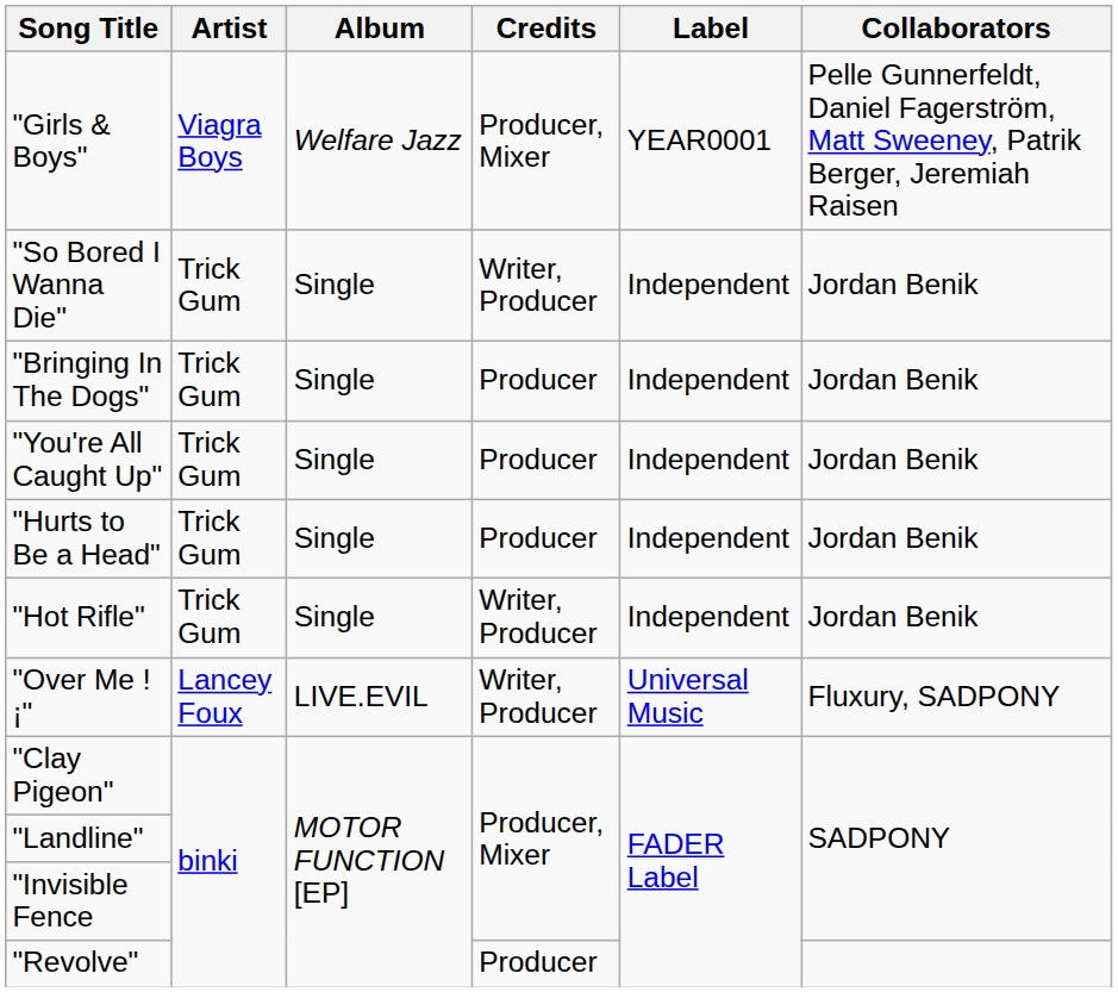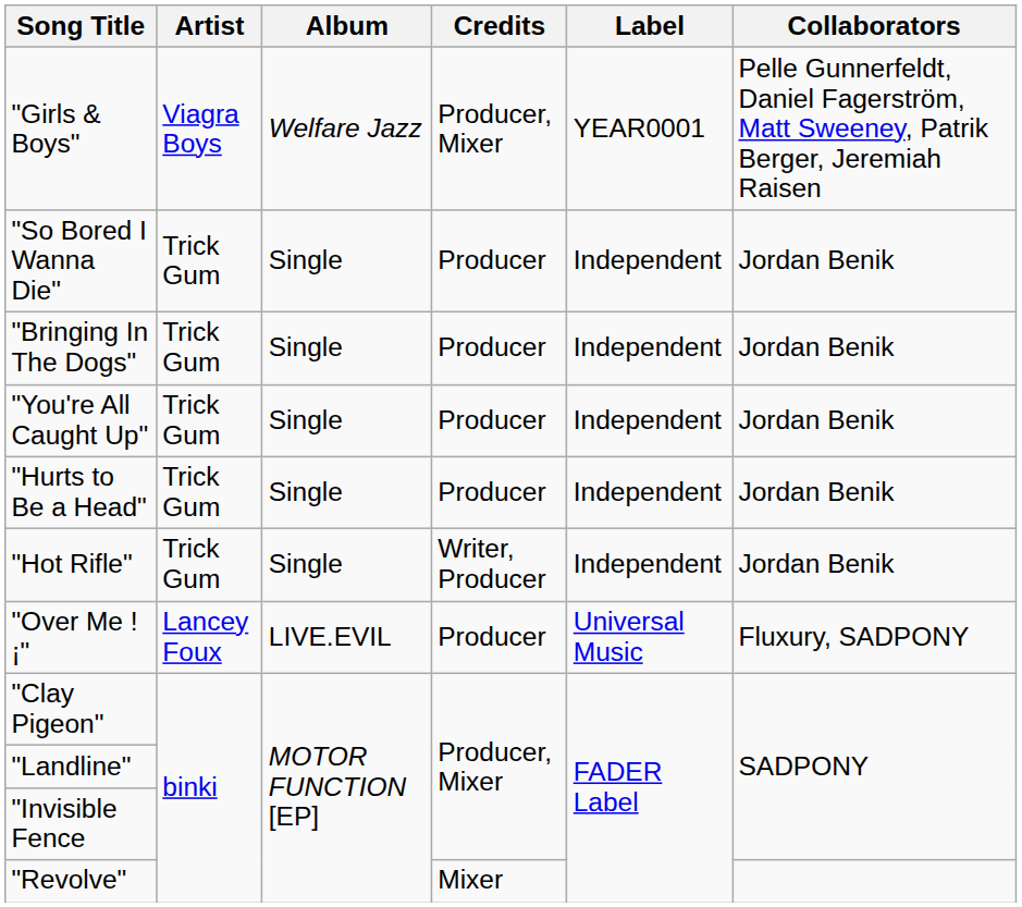"So Bored I Wanna Die" | Credits: Writer, Producer -> Producer
"Over Me !¡" | Credits: Writer, Producer -> Producer
"Revolve" | Credits: Producer -> Mixer
